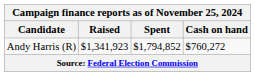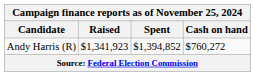Andy Harris (R) | Spent: $1,794,852 -> $1,394,852
